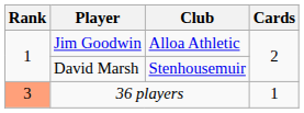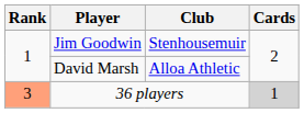Jim Goodwin | Club: Alloa Athletic -> Stenhousemuir
David Marsh | Club: Stenhousemuir -> Alloa Athletic
36 players | Cards: no background -> lightgrey background
